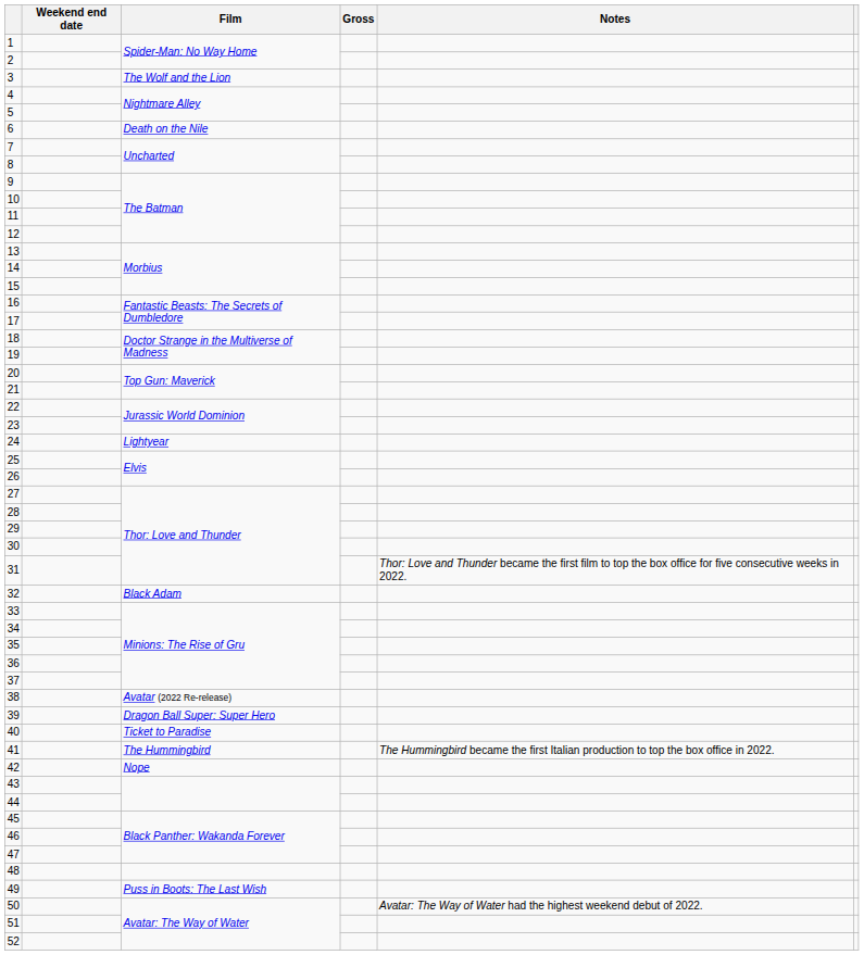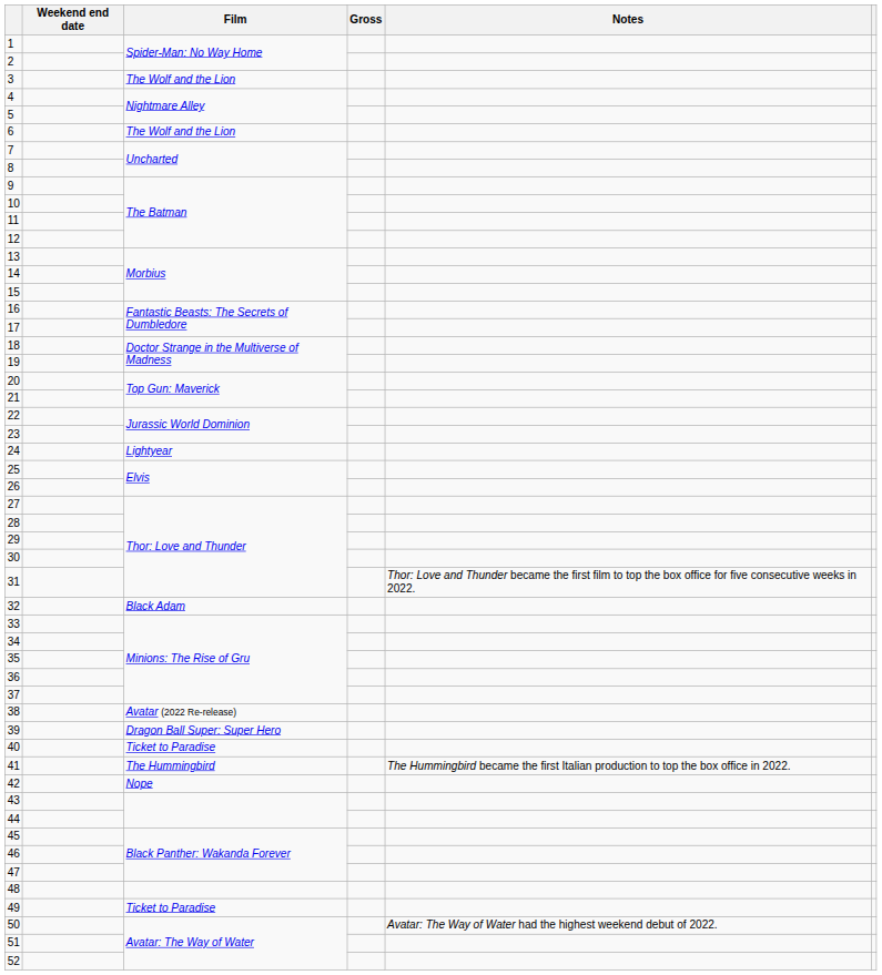6 | Film: Death on the Nile -> The Wolf and the Lion
49 | Film: Puss in Boots: The Last Wish -> Ticket to Paradise
